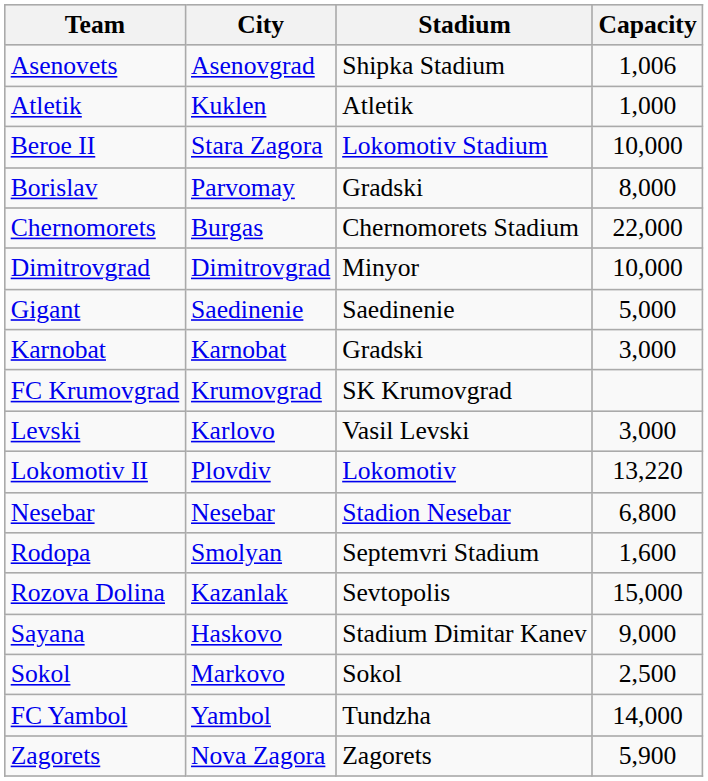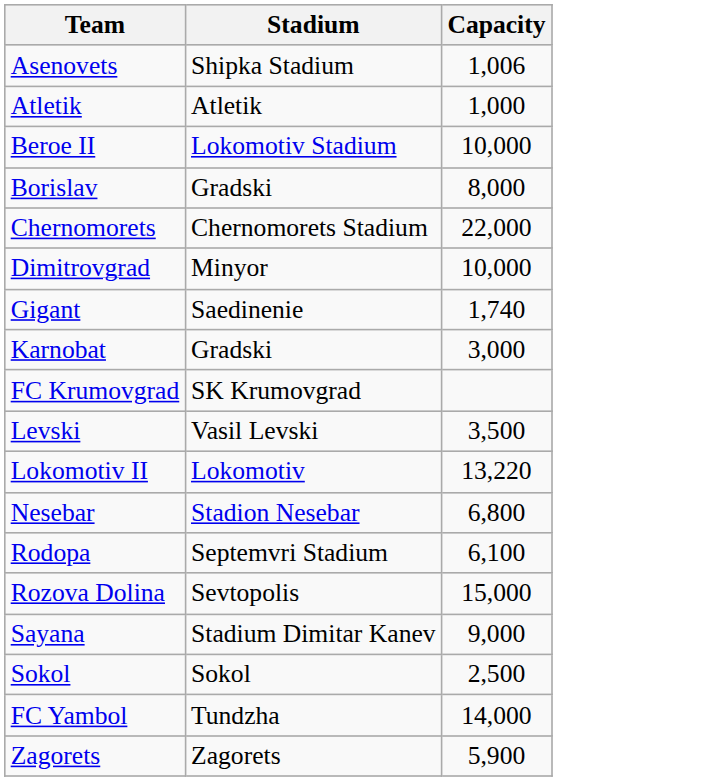- column: City | Asenovgrad | Kuklen | Stara Zagora | Parvomay | Burgas | Dimitrovgrad | Saedinenie | Karnobat | Krumovgrad | Karlovo | Plovdiv | Nesebar | Smolyan | Kazanlak | Haskovo | Markovo | Yambol | Nova Zagora
Gigant | Capacity: 5,000 -> 1,740
Levski | Capacity: 3,000 -> 3,500
Rodopa | Capacity: 1,600 -> 6,100
